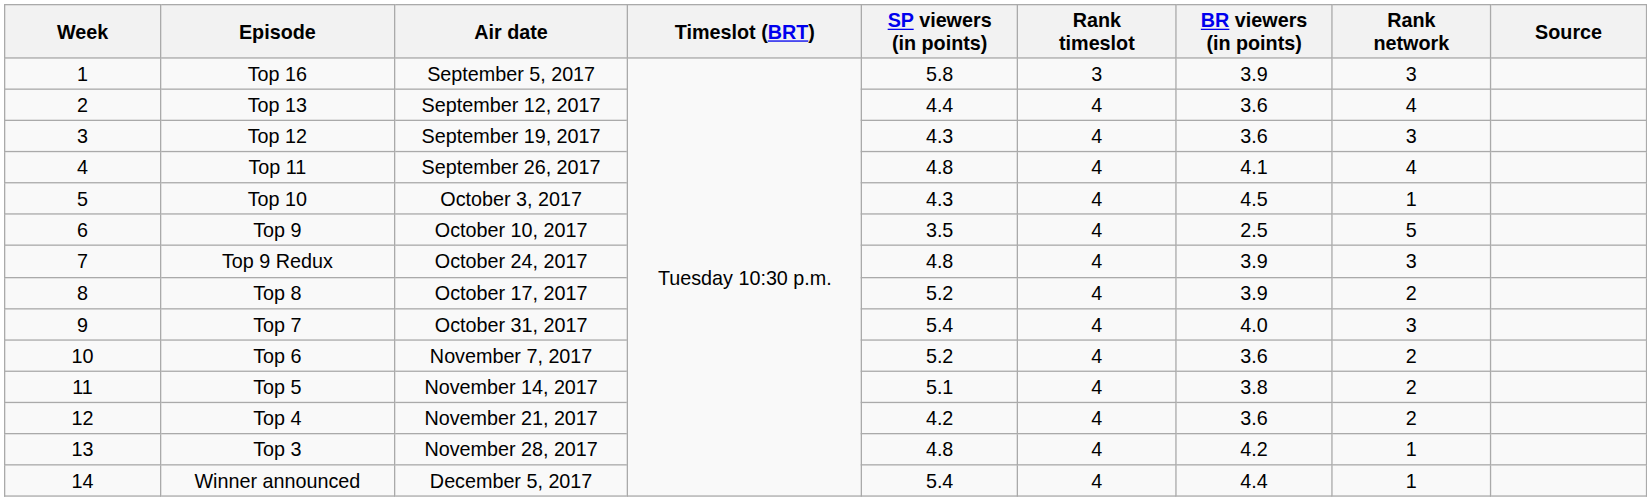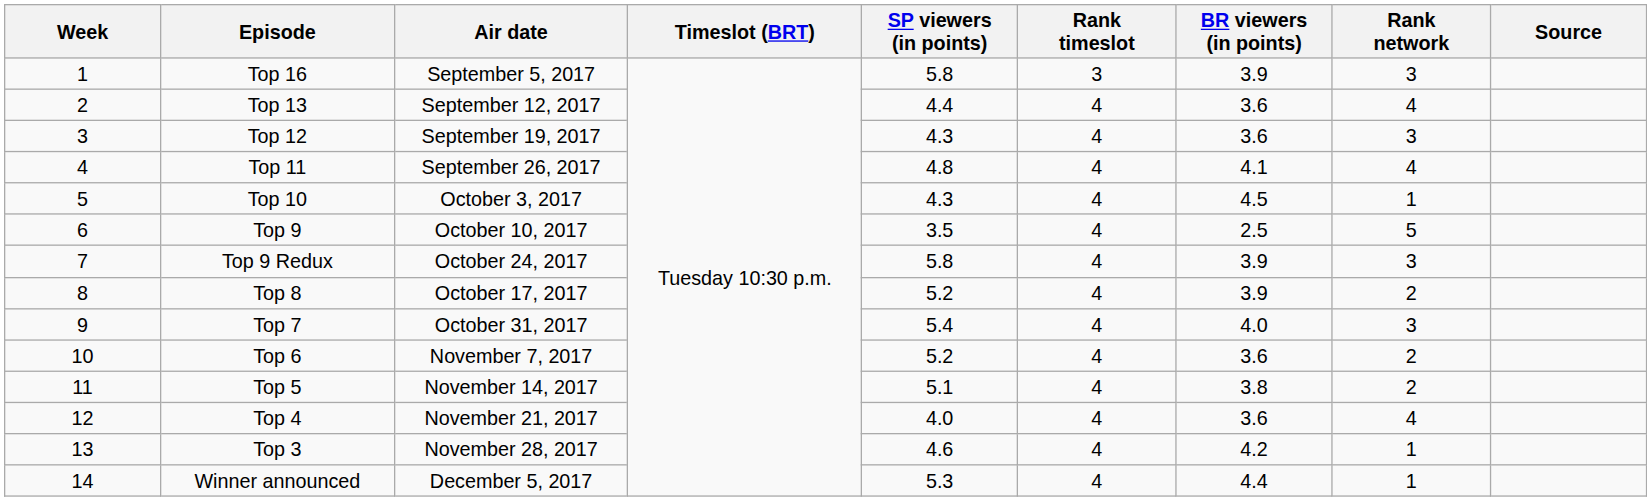Top 9 Redux | SP viewers (in points): 4.8 -> 5.8
Top 4 | SP viewers (in points): 4.2 -> 4.0
Top 4 | Rank network: 2 -> 4
Top 3 | SP viewers (in points): 4.8 -> 4.6
Winner announced | SP viewers (in points): 5.4 -> 5.3
